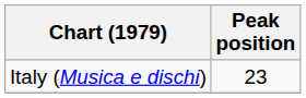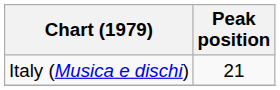Italy (Musica e dischi) | Peak position: 23 -> 21
